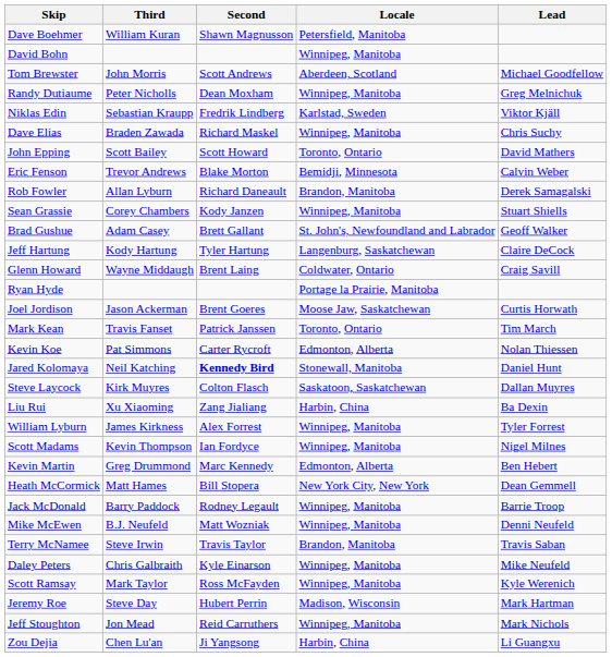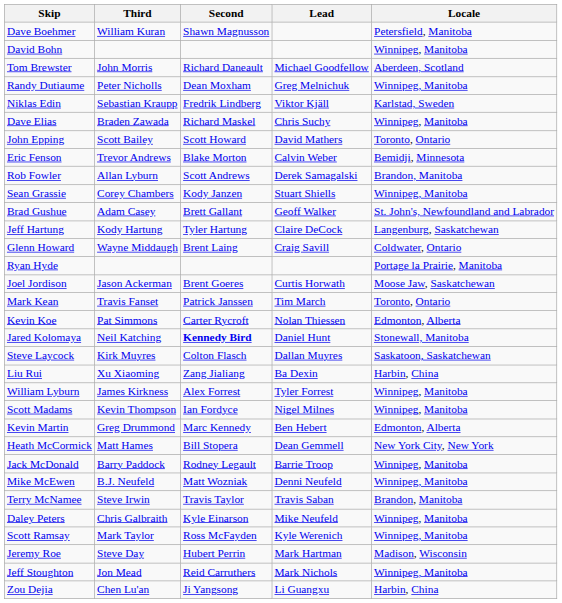columns swapped: Lead <-> Locale
Tom Brewster | Second: Scott Andrews -> Richard Daneault
Rob Fowler | Second: Richard Daneault -> Scott Andrews
